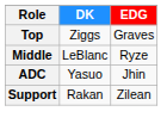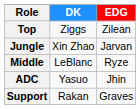Top | EDG: Graves -> Zilean
+ row: Jungle | Xin Zhao | Jarvan
Support | EDG: Zilean -> Graves
